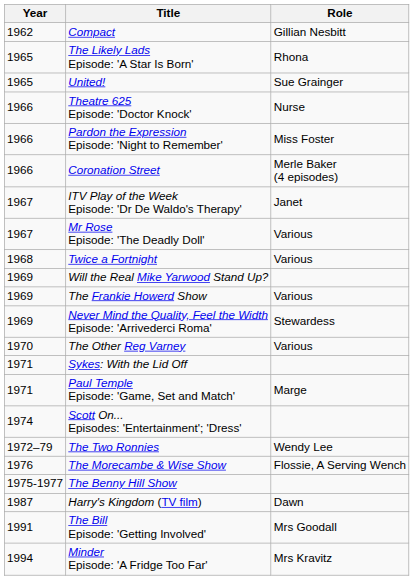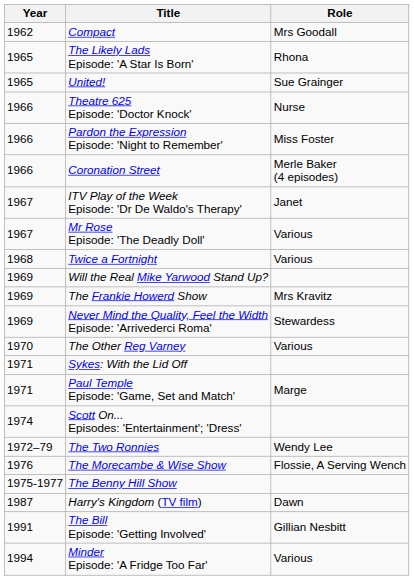Compact | Role: Gillian Nesbitt -> Mrs Goodall
The Frankie Howerd Show | Role: Various -> Mrs Kravitz
The Bill Episode: 'Getting Involved' | Role: Mrs Goodall -> Gillian Nesbitt
Minder Episode: 'A Fridge Too Far' | Role: Mrs Kravitz -> Various
